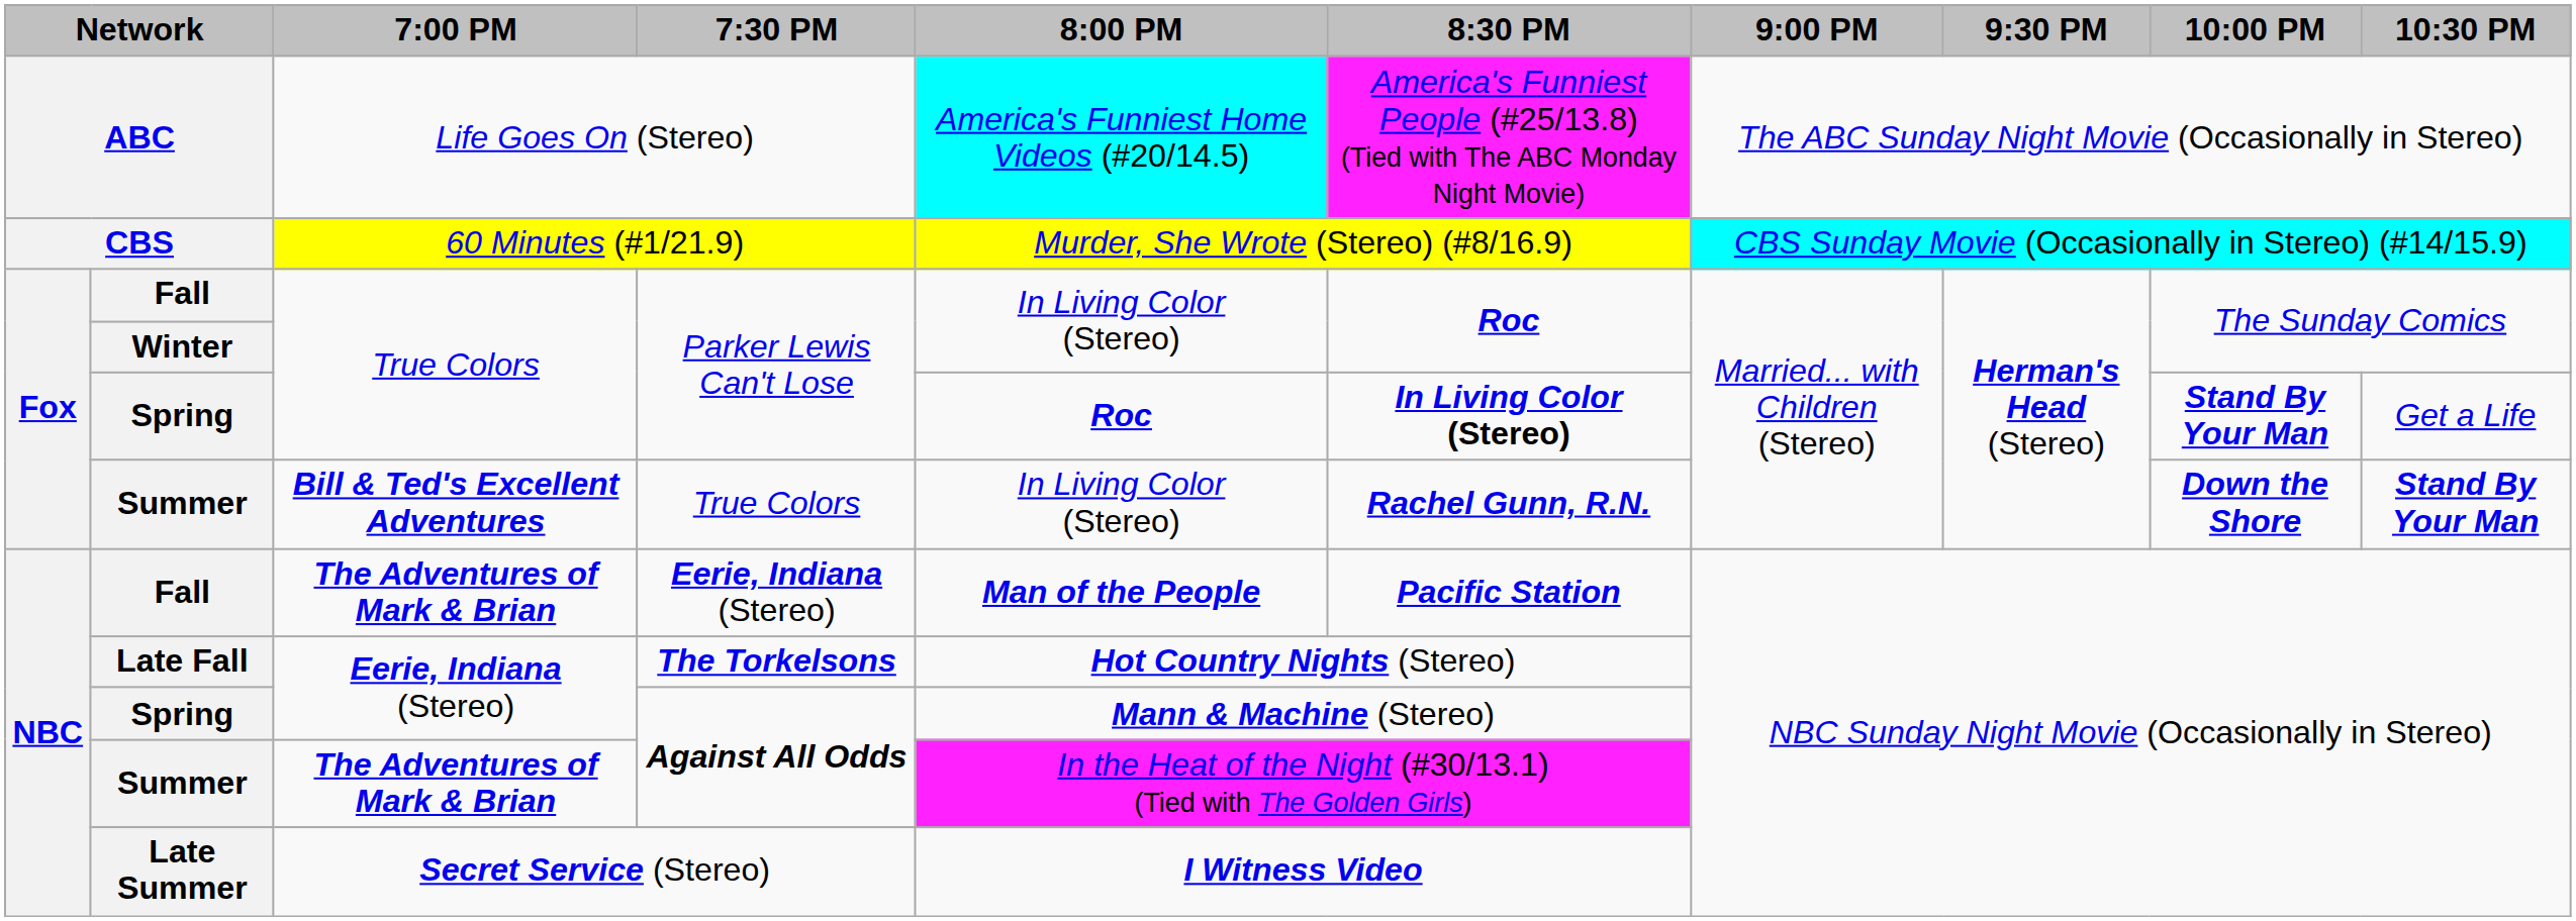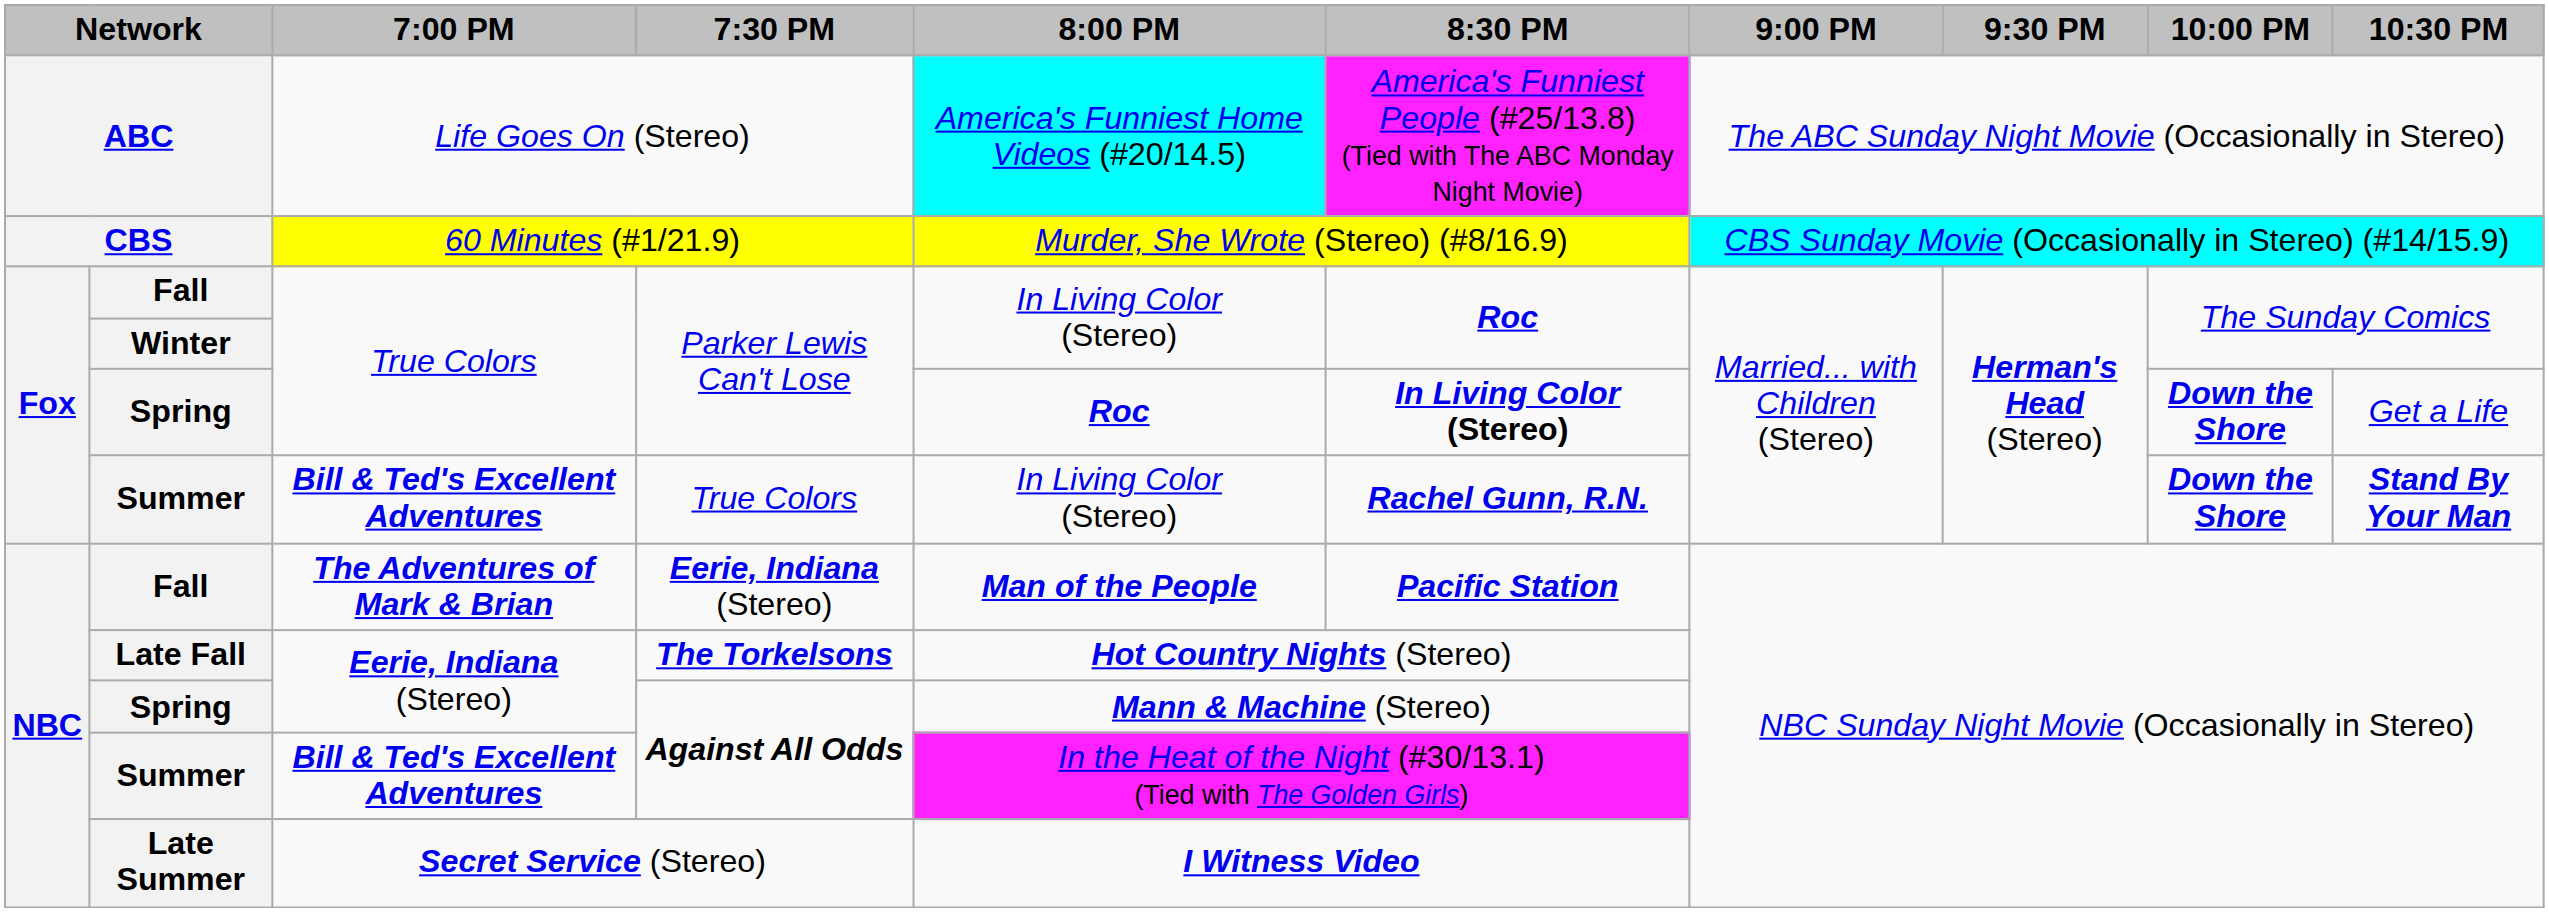Spring / Parker Lewis Can't Lose | 10:00 PM: Stand By Your Man -> Down the Shore
Summer / Against All Odds | 7:00 PM: The Adventures of Mark & Brian -> Bill & Ted's Excellent Adventures
